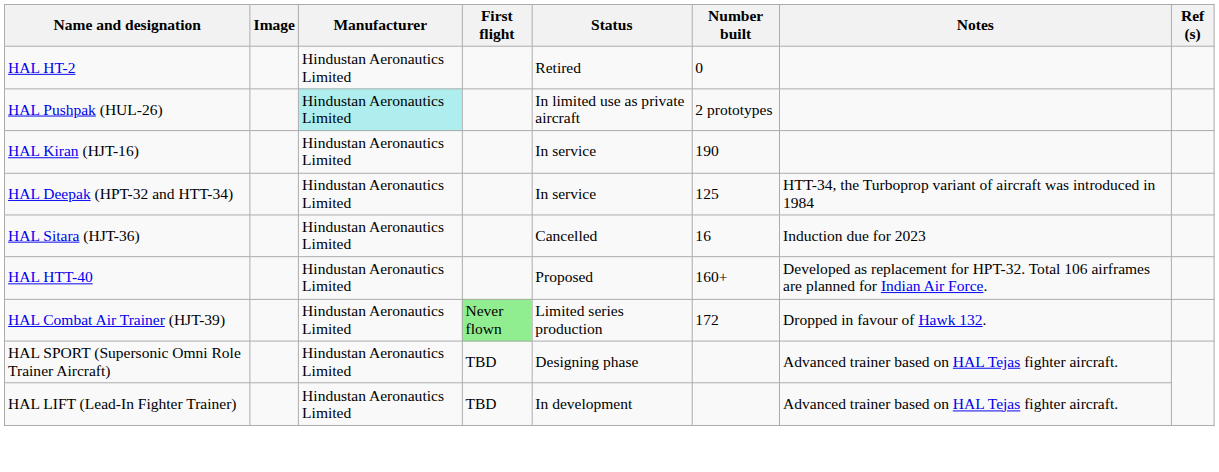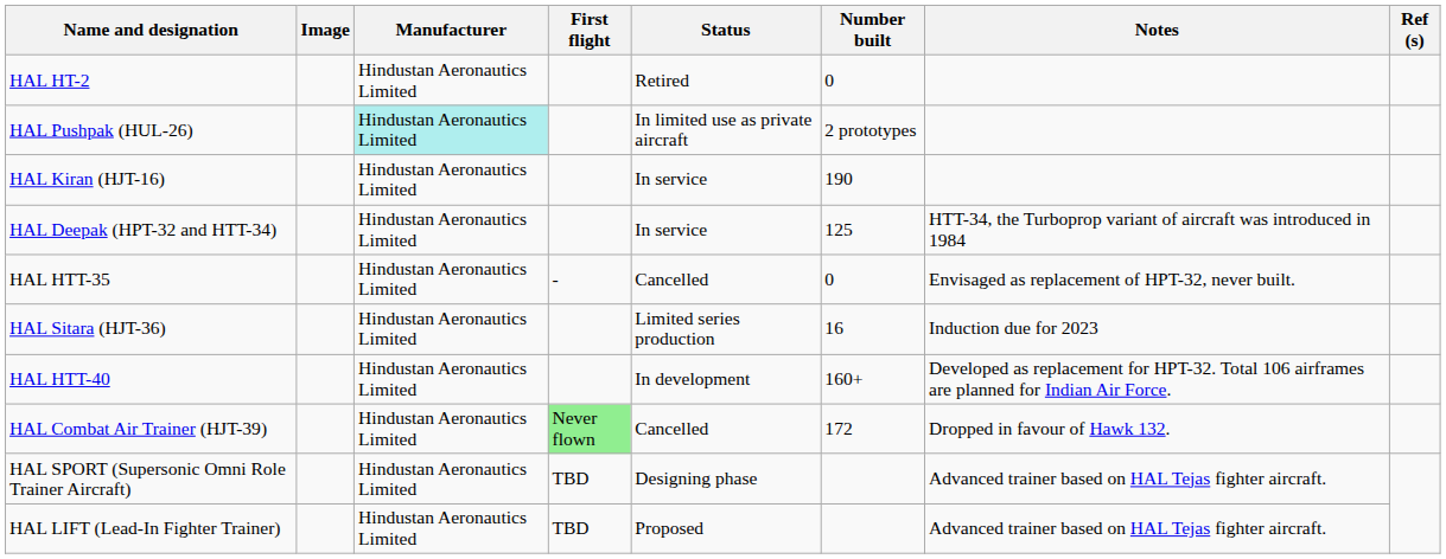+ row: HAL HTT-35 | Hindustan Aeronautics Limited | - | Cancelled | 0 | Envisaged as replacement of HPT-32, never built.
HAL Sitara (HJT-36) | Status: Cancelled -> Limited series production
HAL HTT-40 | Status: Proposed -> In development
HAL Combat Air Trainer (HJT-39) | Status: Limited series production -> Cancelled
HAL LIFT (Lead-In Fighter Trainer) | Status: In development -> Proposed
